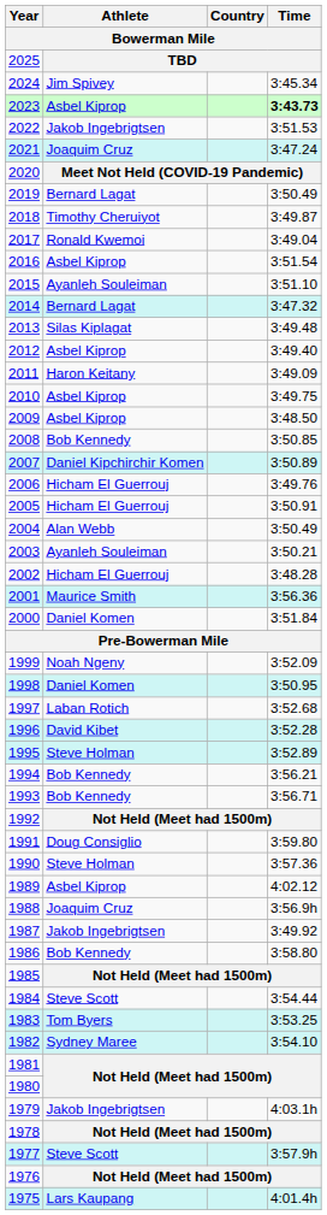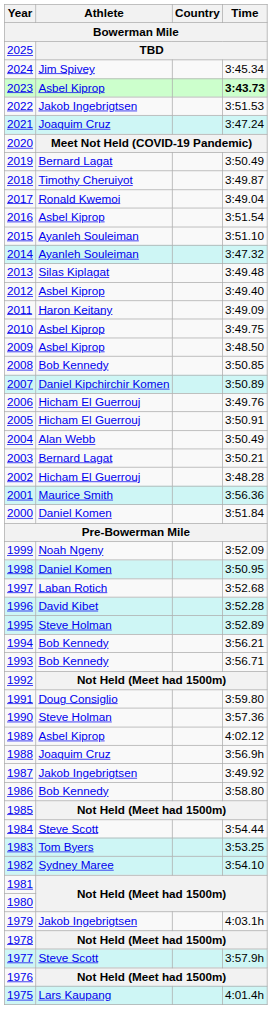2014 | Athlete: Bernard Lagat -> Ayanleh Souleiman
2003 | Athlete: Ayanleh Souleiman -> Bernard Lagat
